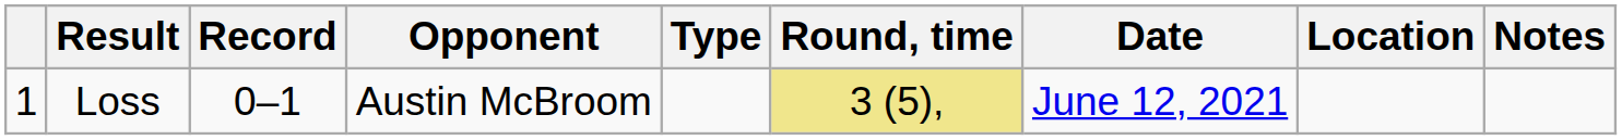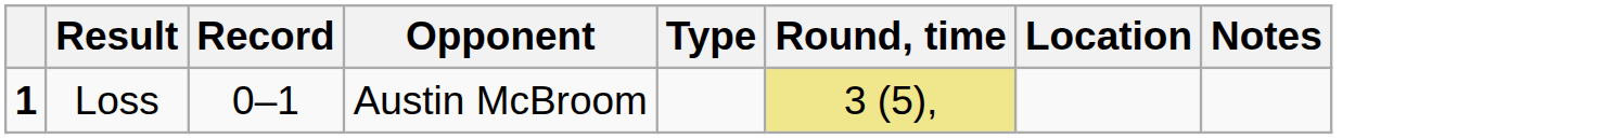- column: Date | June 12, 2021
Loss | column 1: normal -> bold
